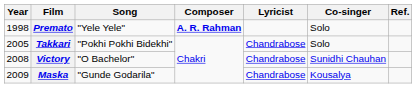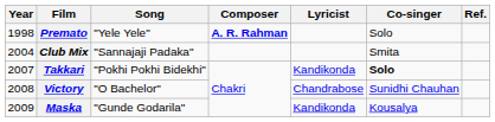+ row: 2004 | Club Mix | "Sannajaji Padaka" | Smita
Takkari | Year: 2005 -> 2007
Takkari | Lyricist: Chandrabose -> Kandikonda
Takkari | Co-singer: normal -> bold
Maska | Lyricist: Chandrabose -> Kandikonda
